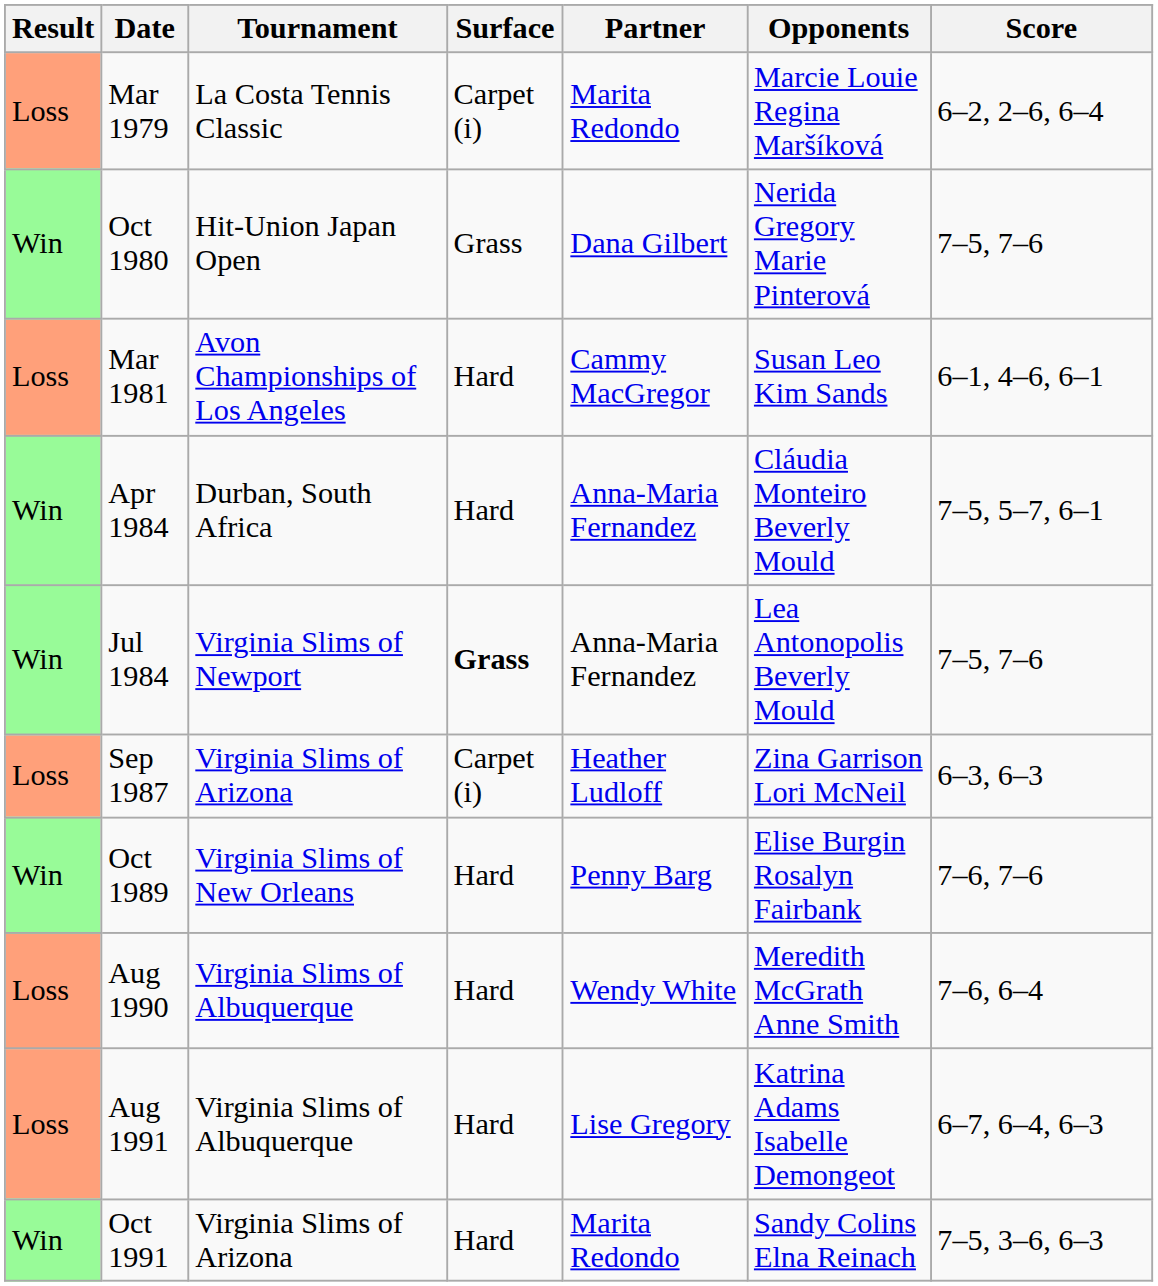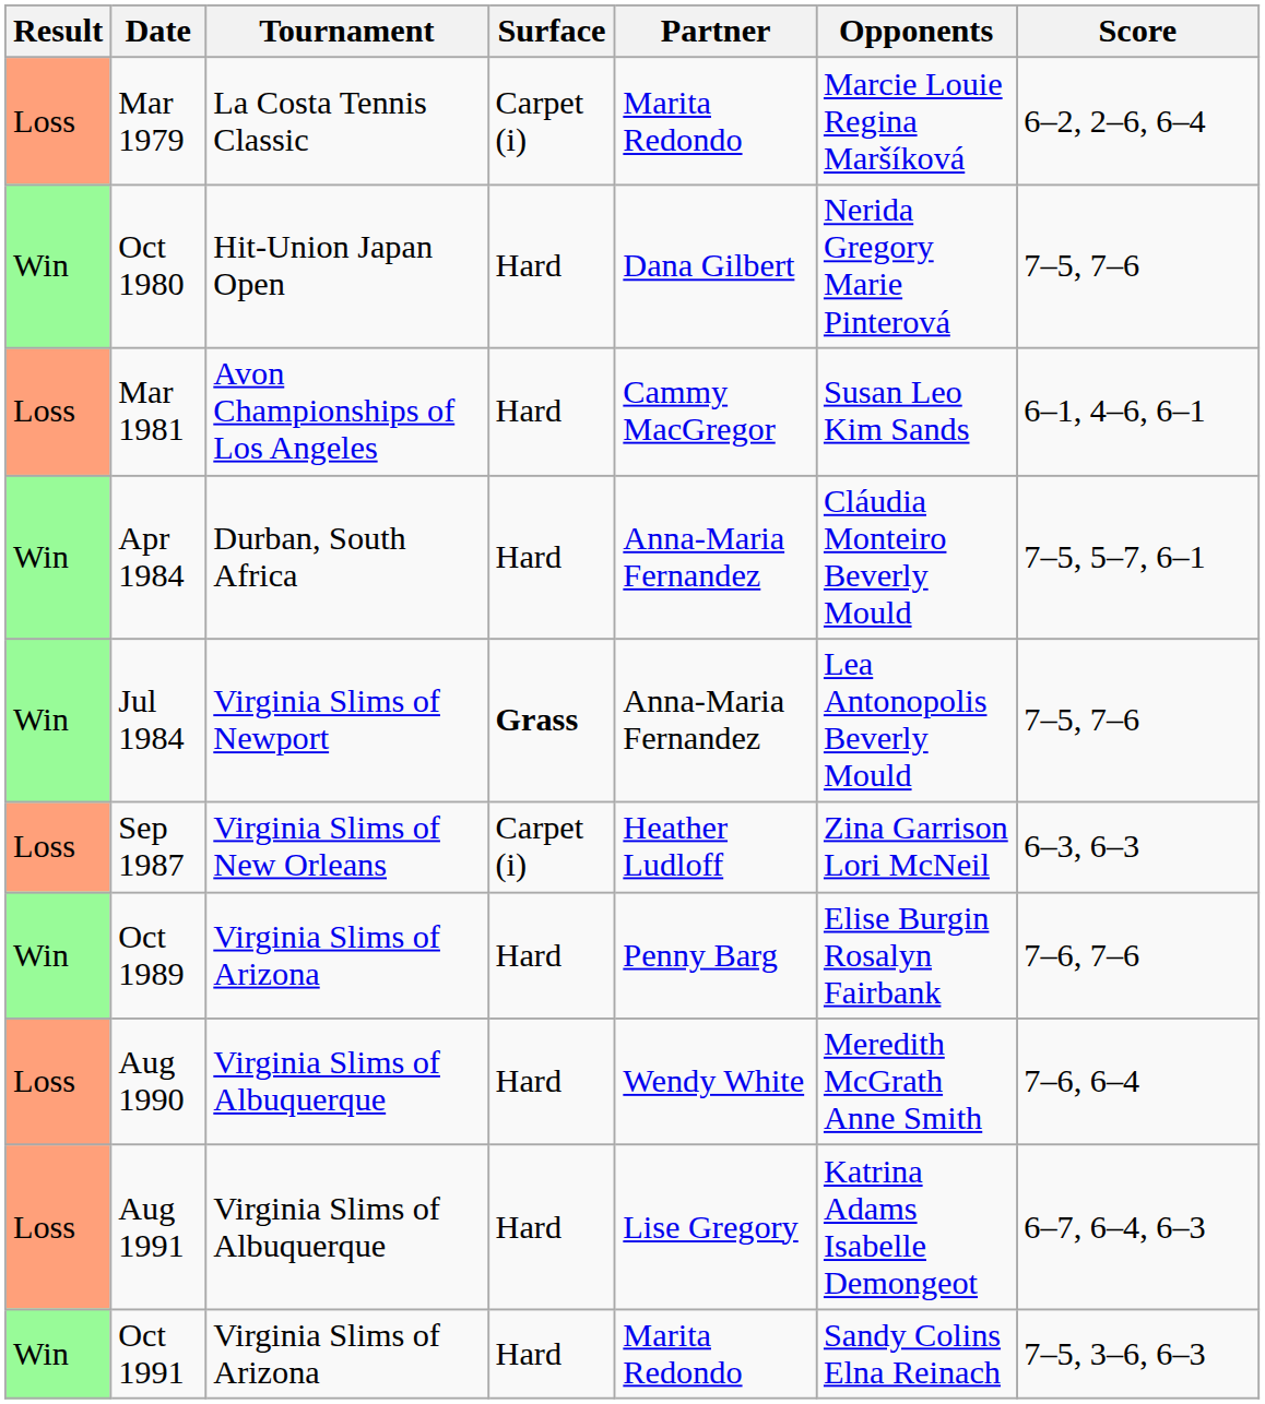Oct 1980 | Surface: Grass -> Hard
Sep 1987 | Tournament: Virginia Slims of Arizona -> Virginia Slims of New Orleans
Oct 1989 | Tournament: Virginia Slims of New Orleans -> Virginia Slims of Arizona
